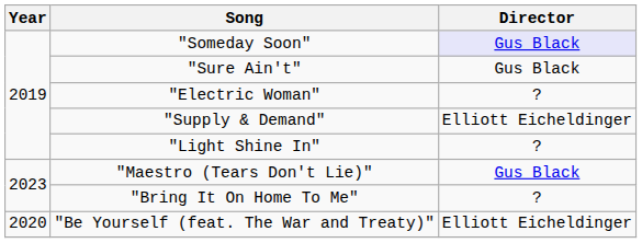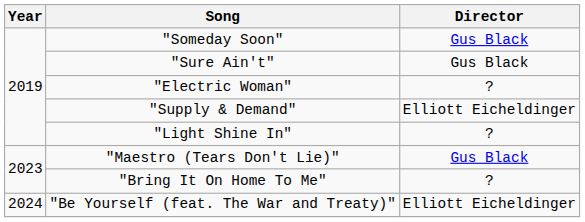"Someday Soon" | Director: lavender background -> no background
"Be Yourself (feat. The War and Treaty)" | Year: 2020 -> 2024
